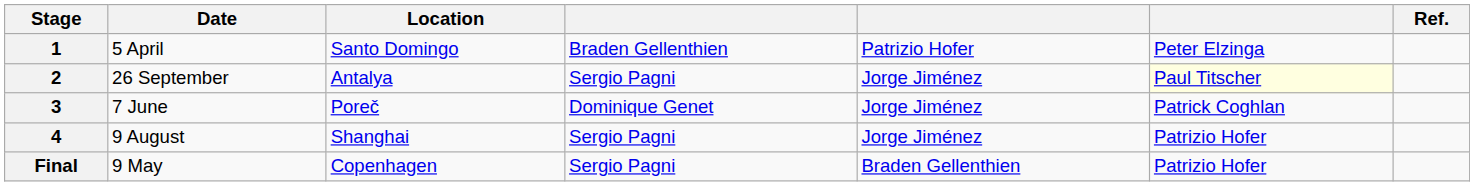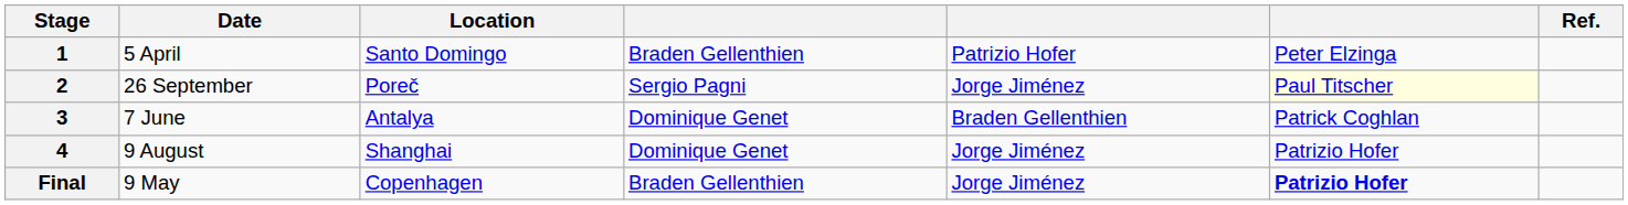2 | Location: Antalya -> Poreč
3 | Location: Poreč -> Antalya
3 | column 5: Jorge Jiménez -> Braden Gellenthien
4 | column 4: Sergio Pagni -> Dominique Genet
Final | column 4: Sergio Pagni -> Braden Gellenthien
Final | column 5: Braden Gellenthien -> Jorge Jiménez
Final | column 6: normal -> bold
